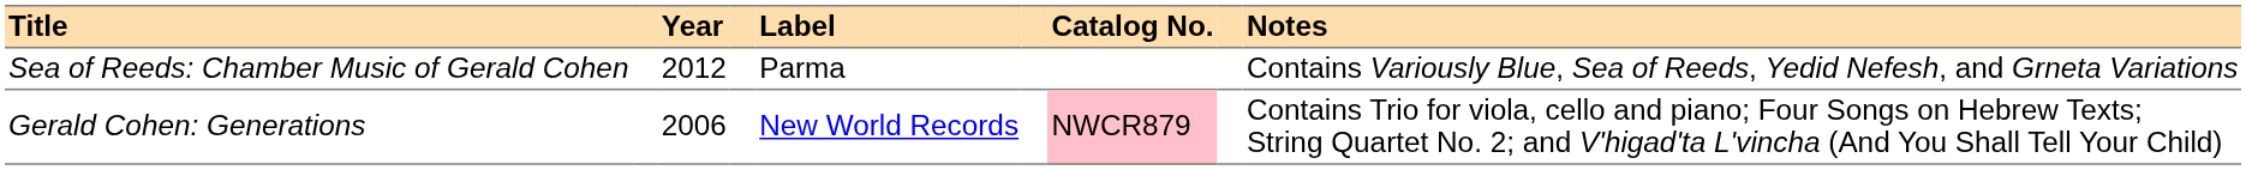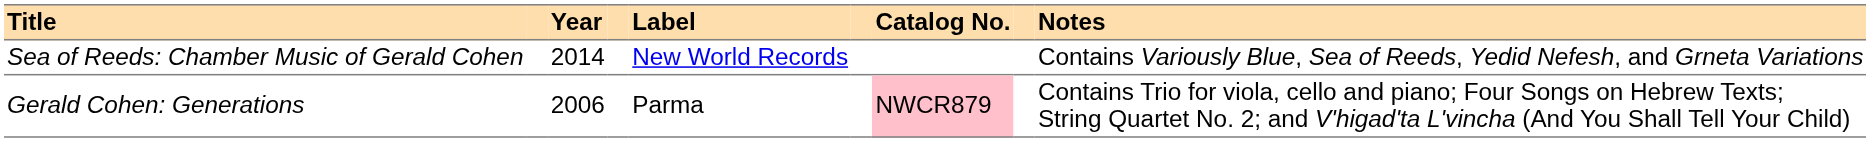Sea of Reeds: Chamber Music of Gerald Cohen | Year: 2012 -> 2014
Sea of Reeds: Chamber Music of Gerald Cohen | Label: Parma -> New World Records
Gerald Cohen: Generations | Label: New World Records -> Parma
